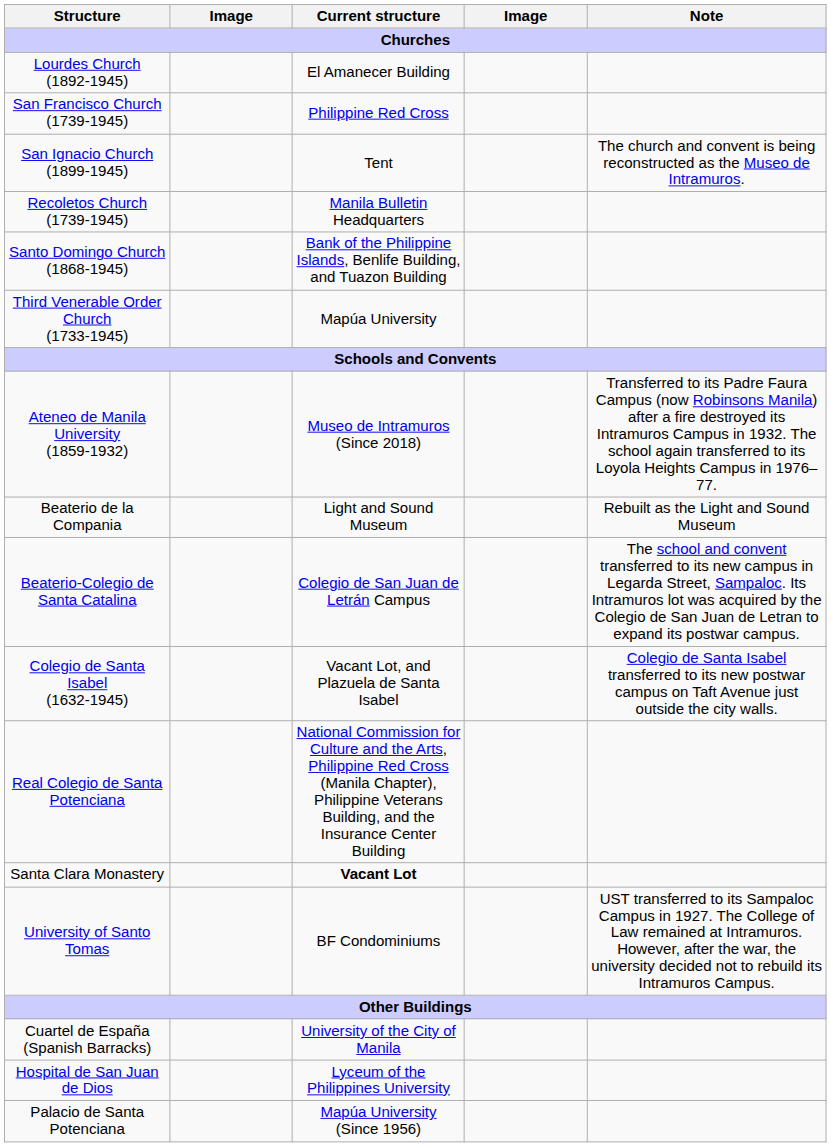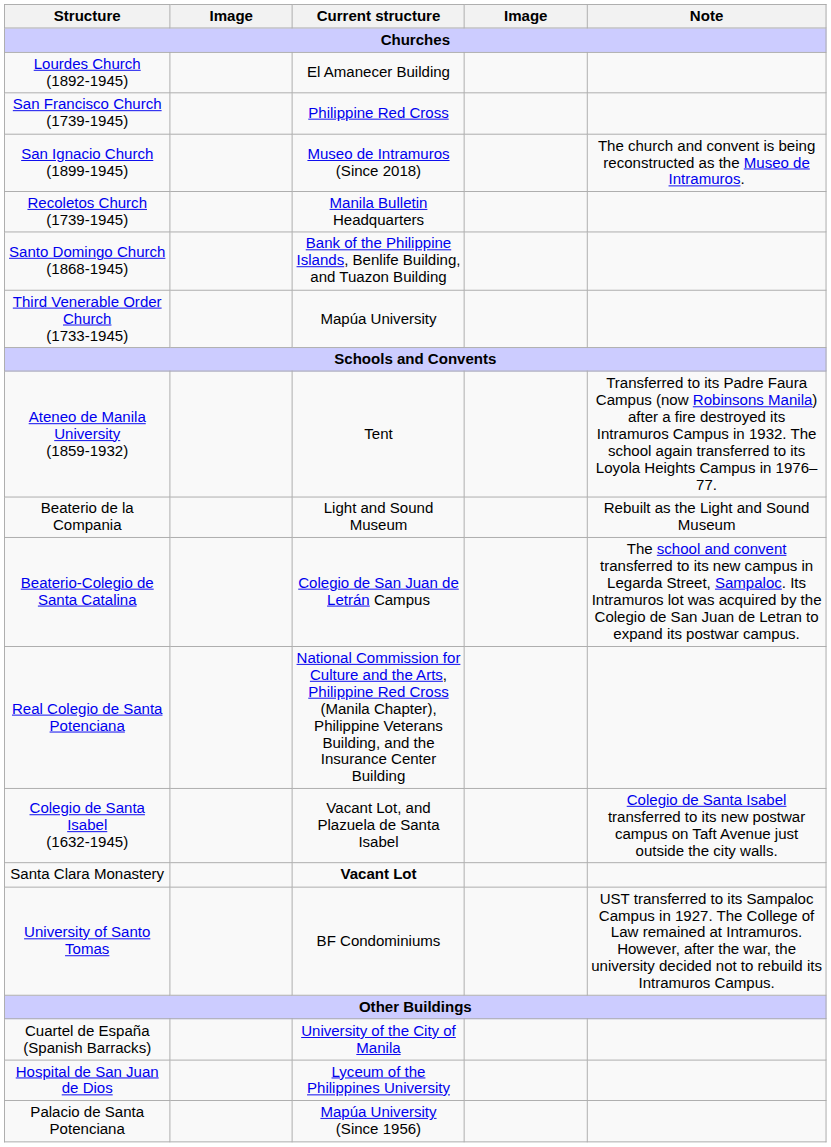San Ignacio Church (1899-1945) | Current structure: Tent -> Museo de Intramuros (Since 2018)
Ateneo de Manila University (1859-1932) | Current structure: Museo de Intramuros (Since 2018) -> Tent
rows swapped: Colegio de Santa Isabel (1632-1945) <-> Real Colegio de Santa Potenciana
